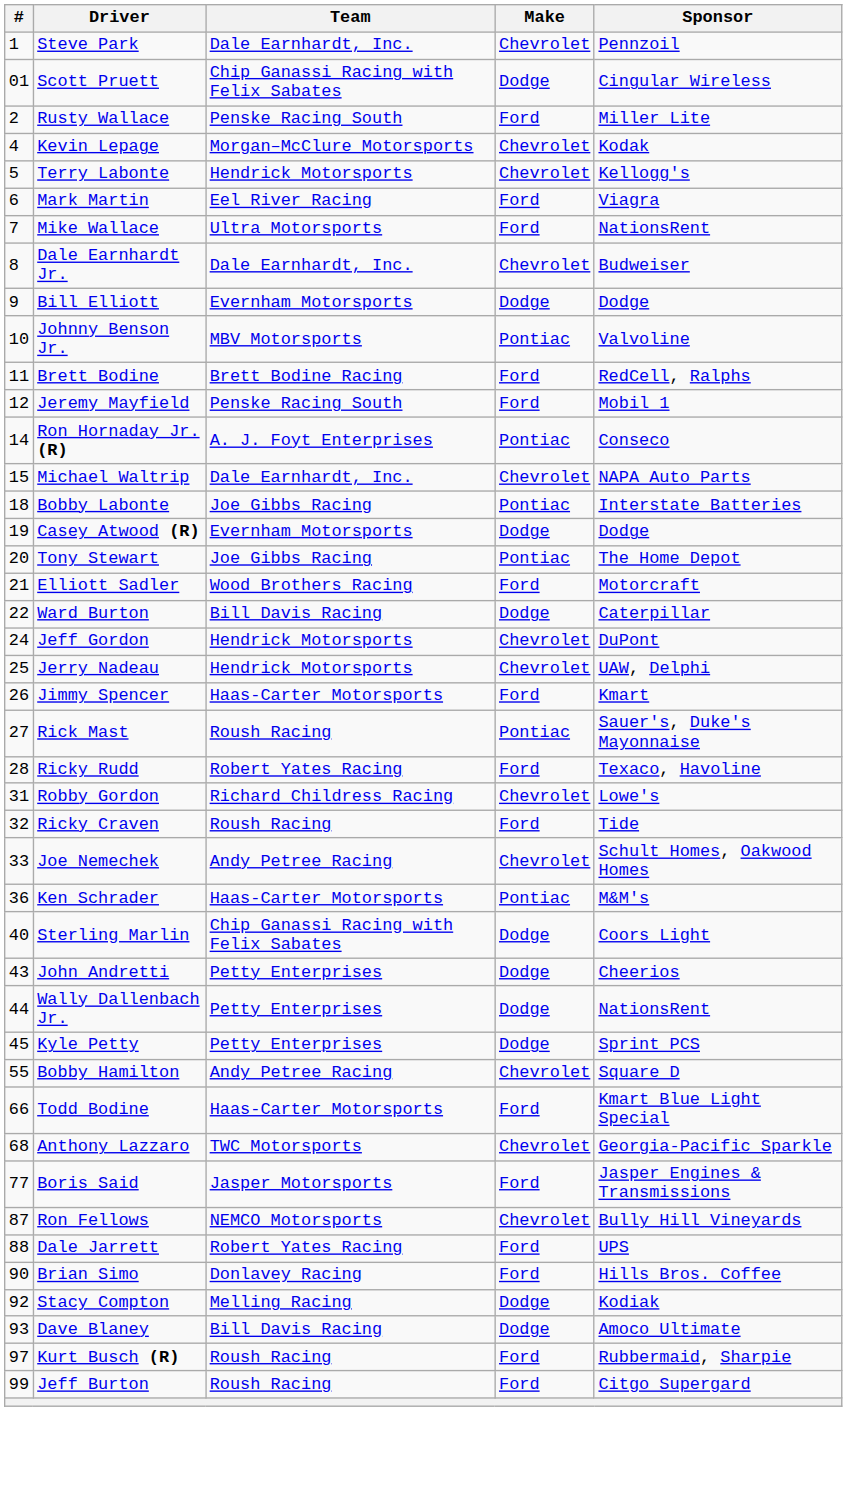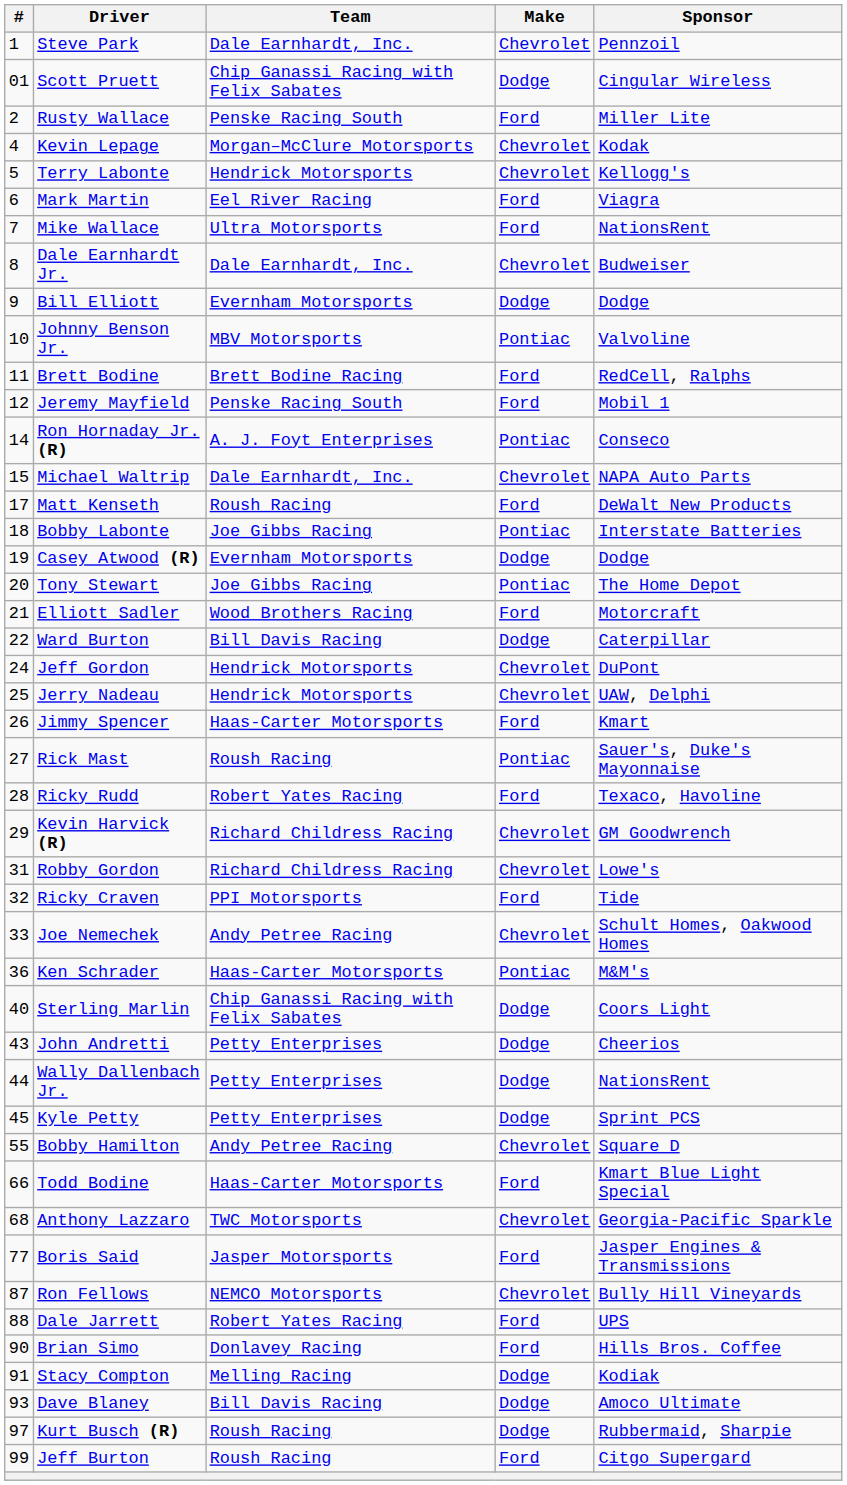+ row: 17 | Matt Kenseth | Roush Racing | Ford | DeWalt New Products
+ row: 29 | Kevin Harvick (R) | Richard Childress Racing | Chevrolet | GM Goodwrench
Ricky Craven | Team: Roush Racing -> PPI Motorsports
Stacy Compton | #: 92 -> 91
Kurt Busch (R) | Make: Ford -> Dodge
